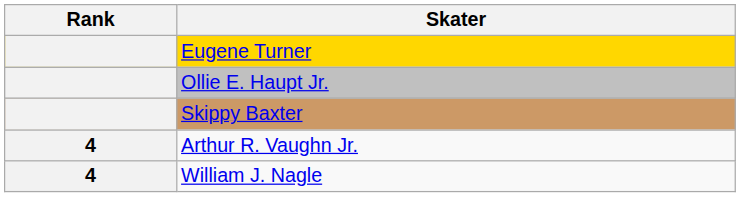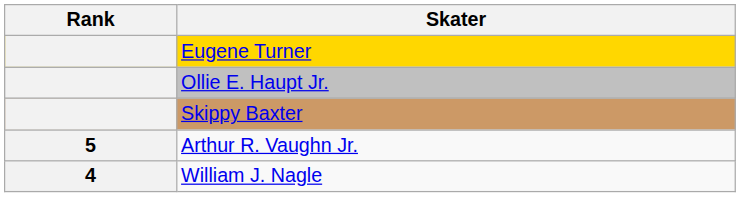Arthur R. Vaughn Jr. | Rank: 4 -> 5
